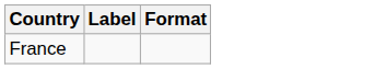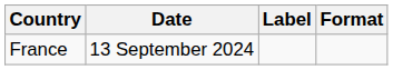+ column: Date | 13 September 2024
